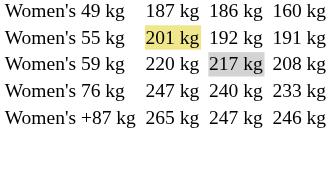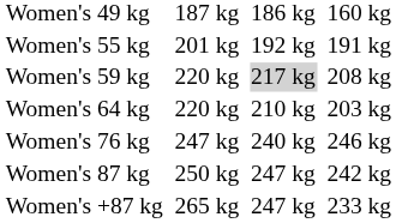Women's 55 kg | column 3: khaki background -> no background
+ row: Women's 64 kg | 220 kg | 210 kg | 203 kg
Women's 76 kg | column 7: 233 kg -> 246 kg
+ row: Women's 87 kg | 250 kg | 247 kg | 242 kg
Women's +87 kg | column 7: 246 kg -> 233 kg
